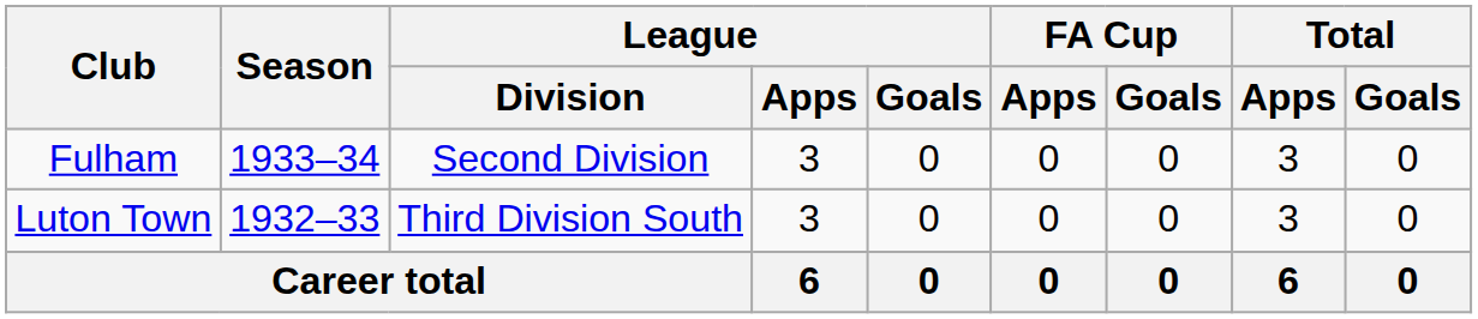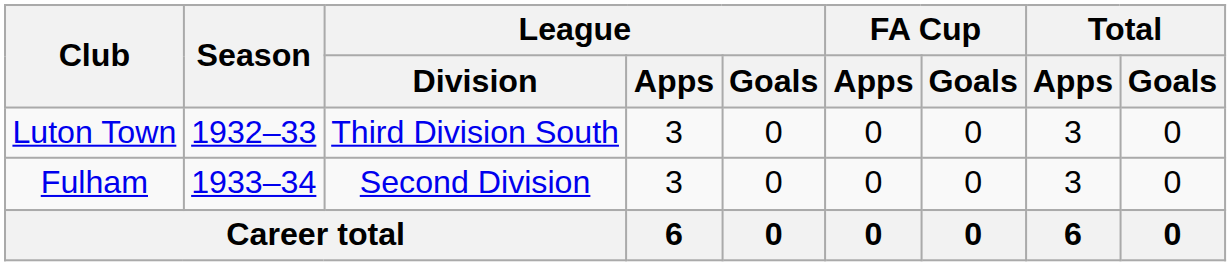rows swapped: Luton Town <-> Fulham
